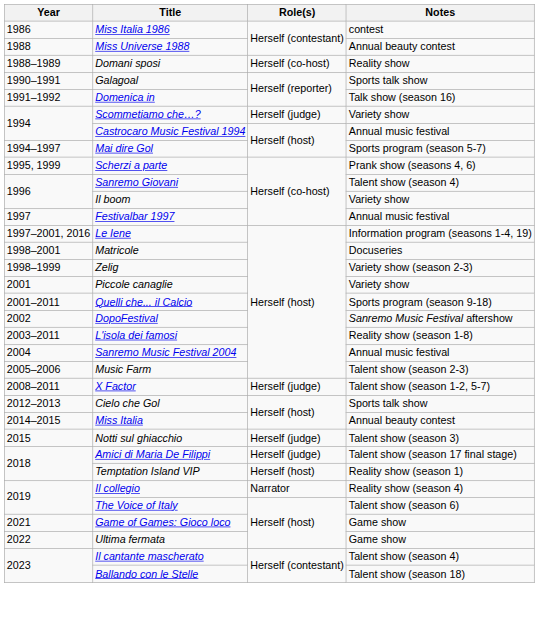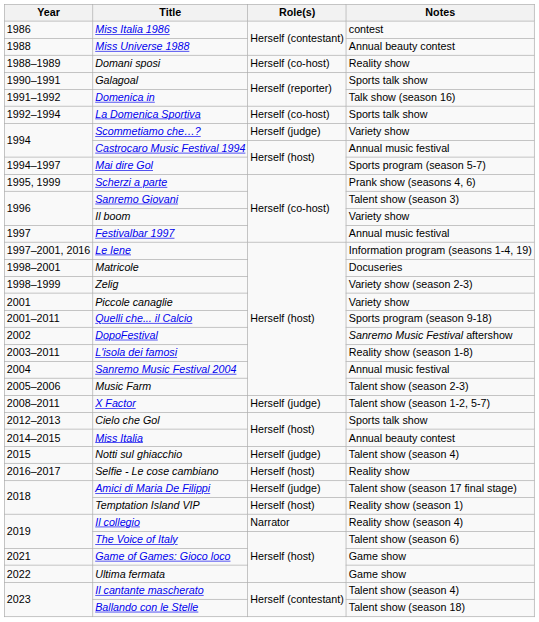+ row: 1992–1994 | La Domenica Sportiva | Herself (co-host) | Sports talk show
Sanremo Giovani | Notes: Talent show (season 4) -> Talent show (season 3)
Notti sul ghiacchio | Notes: Talent show (season 3) -> Talent show (season 4)
+ row: 2016–2017 | Selfie - Le cose cambiano | Herself (host) | Reality show
